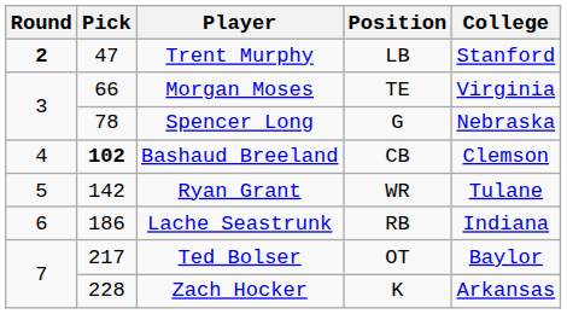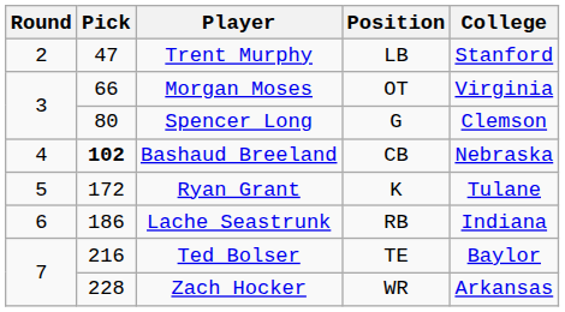Trent Murphy | Round: bold -> normal
Morgan Moses | Position: TE -> OT
Spencer Long | Pick: 78 -> 80
Spencer Long | College: Nebraska -> Clemson
Bashaud Breeland | College: Clemson -> Nebraska
Ryan Grant | Pick: 142 -> 172
Ryan Grant | Position: WR -> K
Ted Bolser | Pick: 217 -> 216
Ted Bolser | Position: OT -> TE
Zach Hocker | Position: K -> WR
